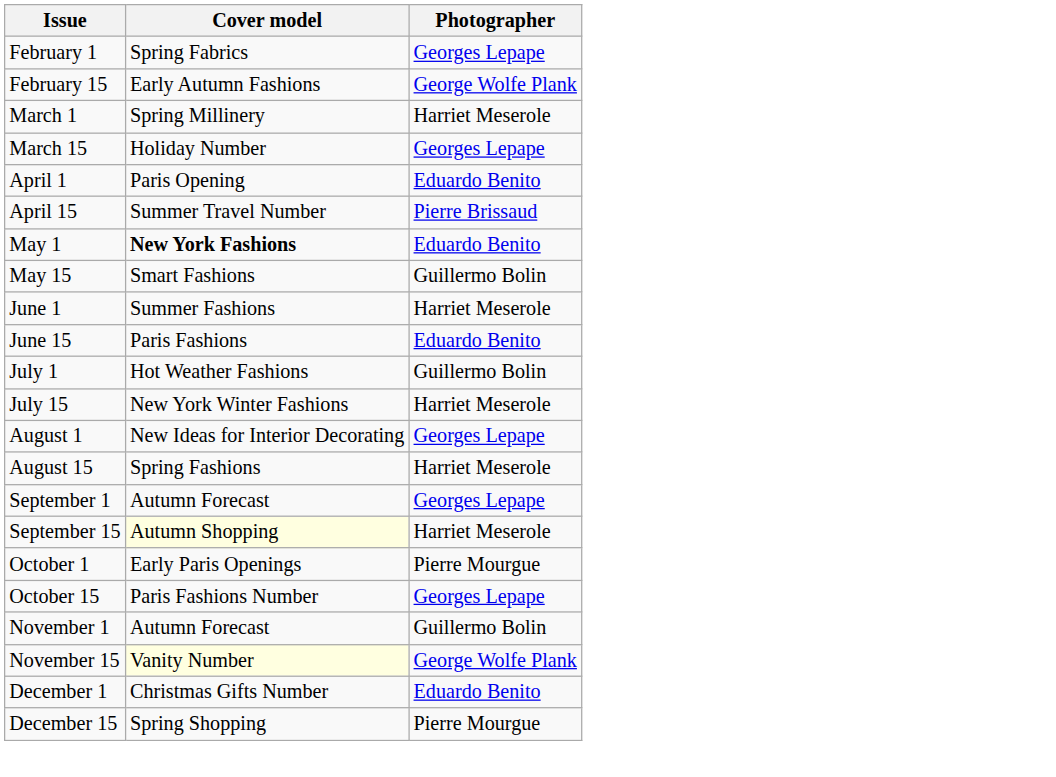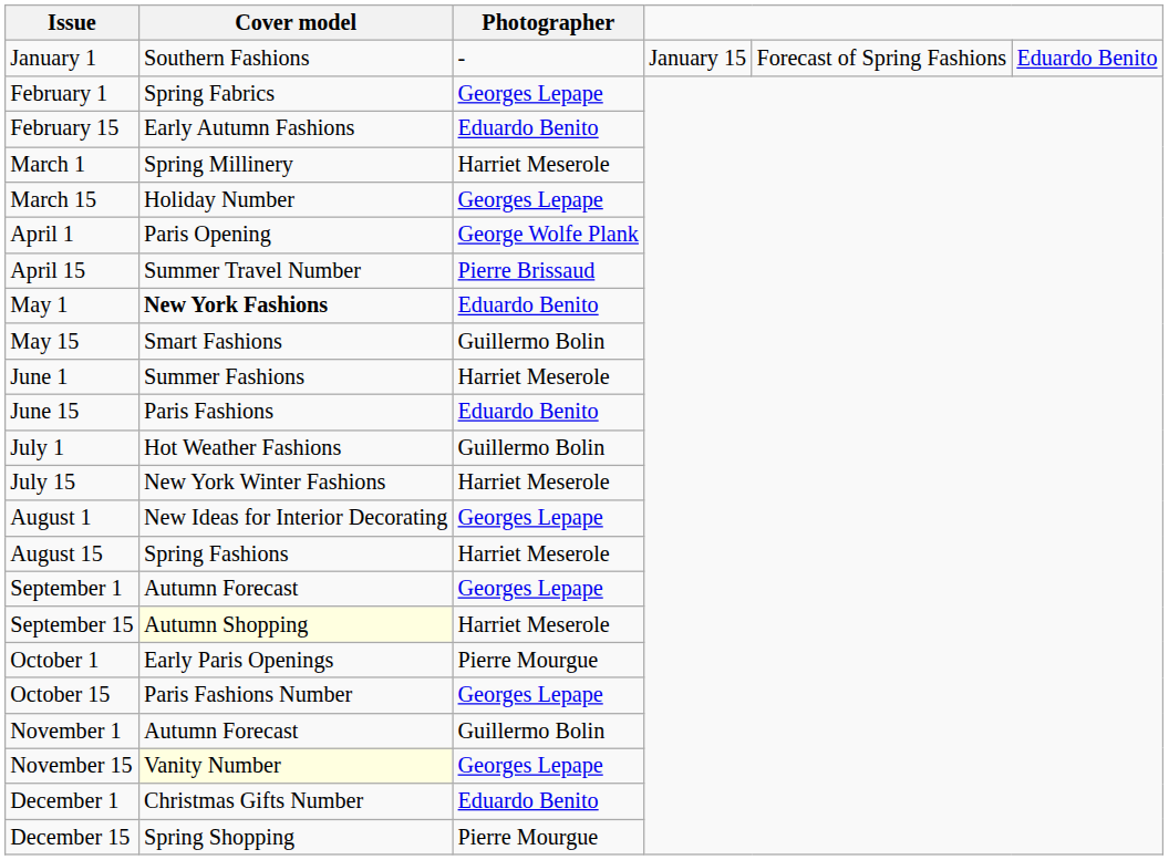+ row: January 1 | Southern Fashions | - | January 15 | Forecast of Spring Fashions | Eduardo Benito
February 15 | Photographer: George Wolfe Plank -> Eduardo Benito
April 1 | Photographer: Eduardo Benito -> George Wolfe Plank
November 15 | Photographer: George Wolfe Plank -> Georges Lepape
